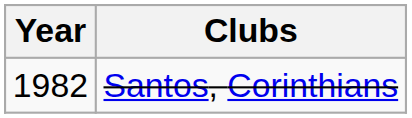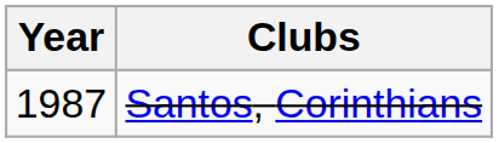Santos, Corinthians | Year: 1982 -> 1987
